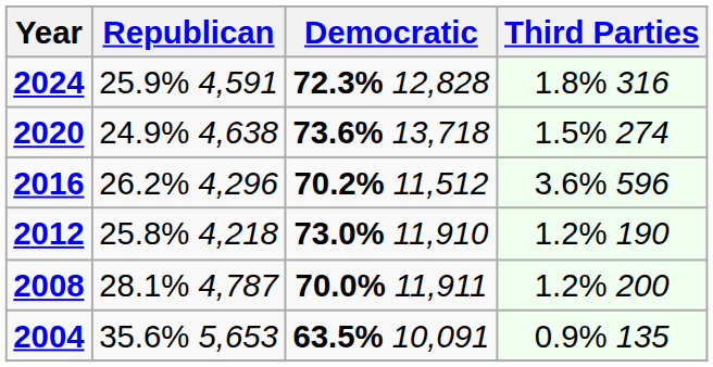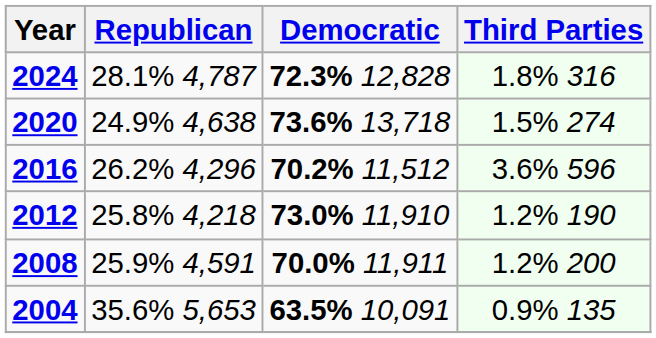2024 | Republican: 25.9% 4,591 -> 28.1% 4,787
2008 | Republican: 28.1% 4,787 -> 25.9% 4,591
